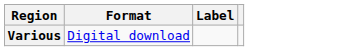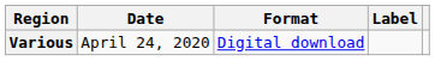+ column: Date | April 24, 2020
